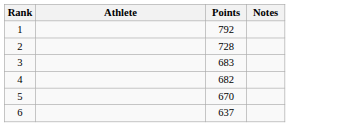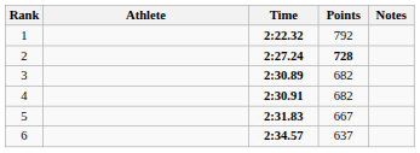+ column: Time | 2:22.32 | 2:27.24 | 2:30.89 | 2:30.91 | 2:31.83 | 2:34.57
2 | Points: normal -> bold
3 | Points: 683 -> 682
5 | Points: 670 -> 667
